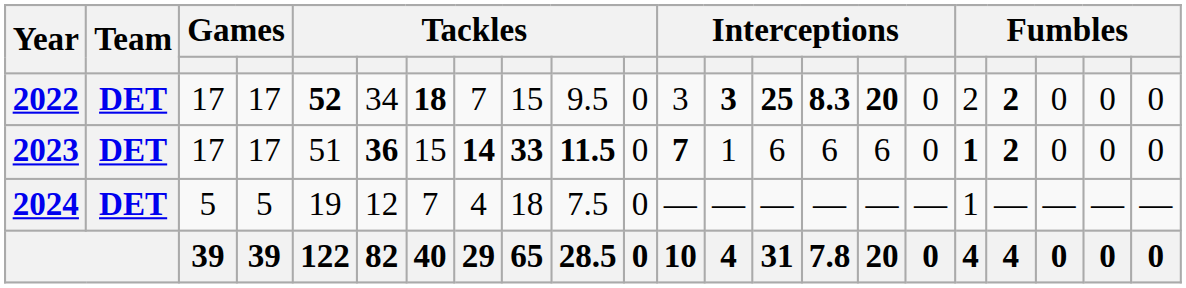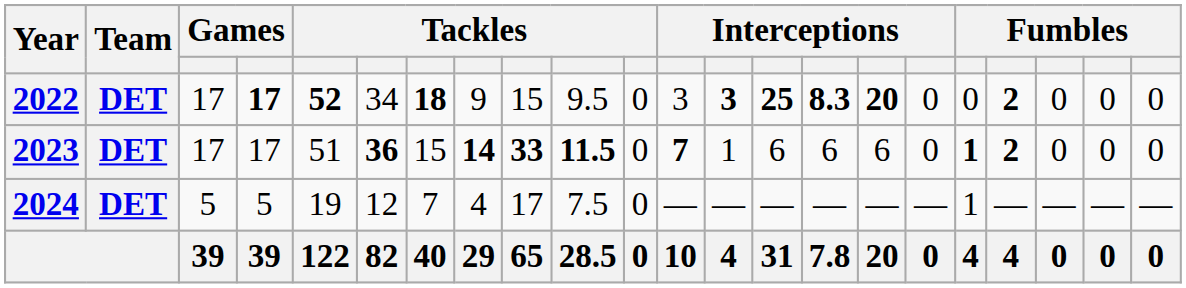2022 | column 4: normal -> bold
2022 | column 8: 7 -> 9
2022 | column 18: 2 -> 0
2024 | column 9: 18 -> 17
